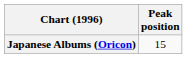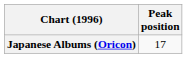Japanese Albums (Oricon) | Peak position: 15 -> 17
